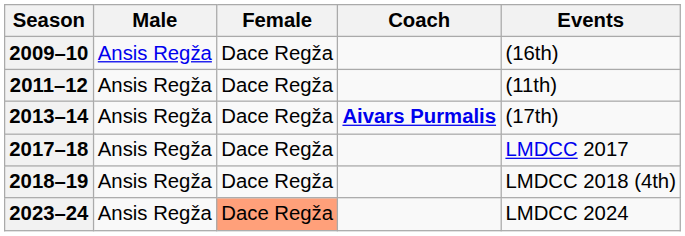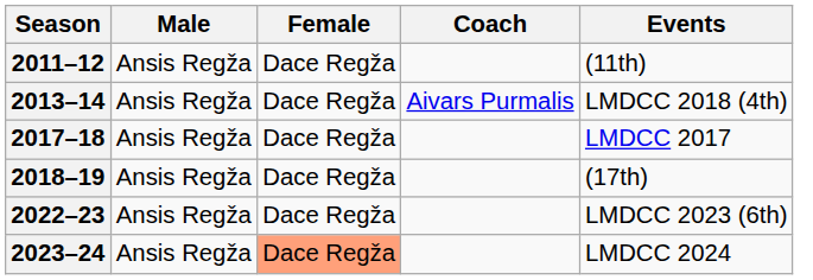- row: 2009–10 | Ansis Regža | Dace Regža | (16th)
2013–14 | Coach: bold -> normal
2013–14 | Events: (17th) -> LMDCC 2018 (4th)
2018–19 | Events: LMDCC 2018 (4th) -> (17th)
+ row: 2022–23 | Ansis Regža | Dace Regža | LMDCC 2023 (6th)
